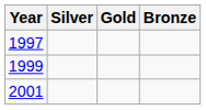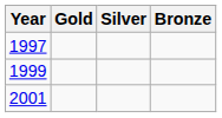columns swapped: Gold <-> Silver
